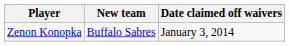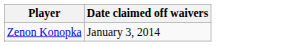- column: New team | Buffalo Sabres
